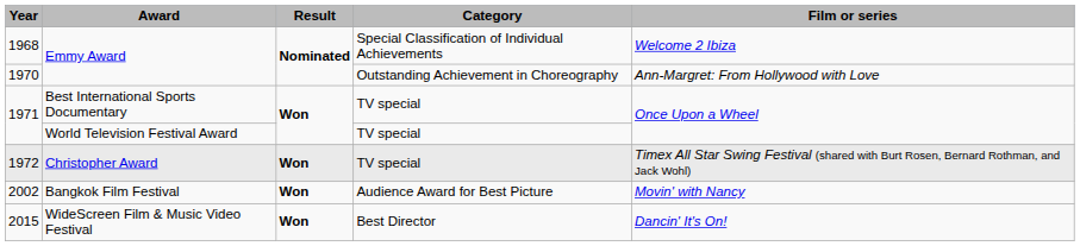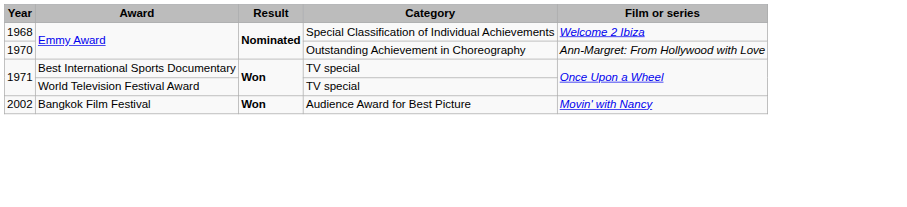- row: 1972 | Christopher Award | Won | TV special | Timex All Star Swing Festival (shared with Burt Rosen, Bernard Rothman, and Jack Wohl)
- row: 2015 | WideScreen Film & Music Video Festival | Won | Best Director | Dancin' It's On!
